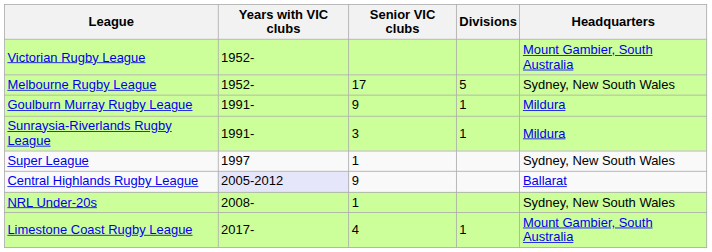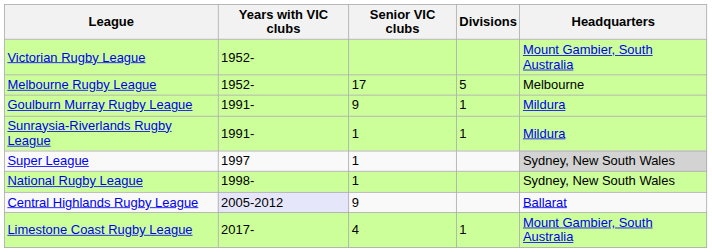Melbourne Rugby League | Headquarters: Sydney, New South Wales -> Melbourne
Sunraysia-Riverlands Rugby League | Senior VIC clubs: 3 -> 1
Super League | Headquarters: no background -> lightgrey background
+ row: National Rugby League | 1998- | 1 | Sydney, New South Wales
- row: NRL Under-20s | 2008- | 1 | Sydney, New South Wales
